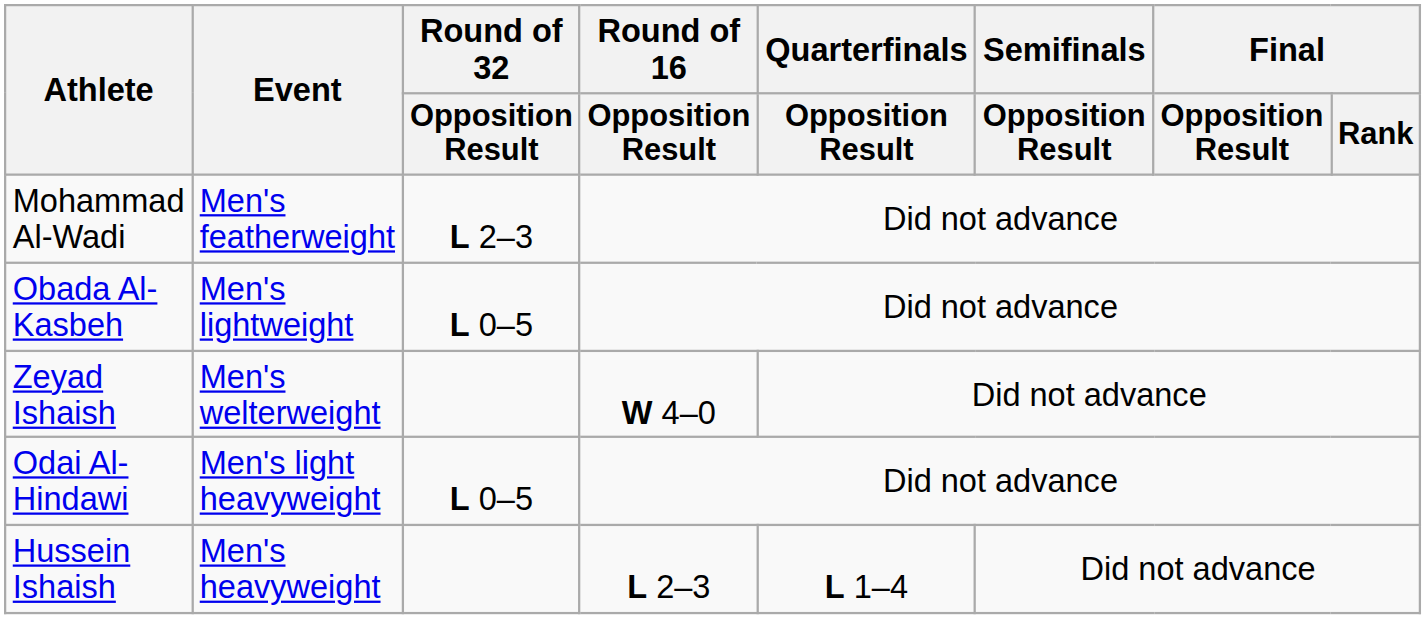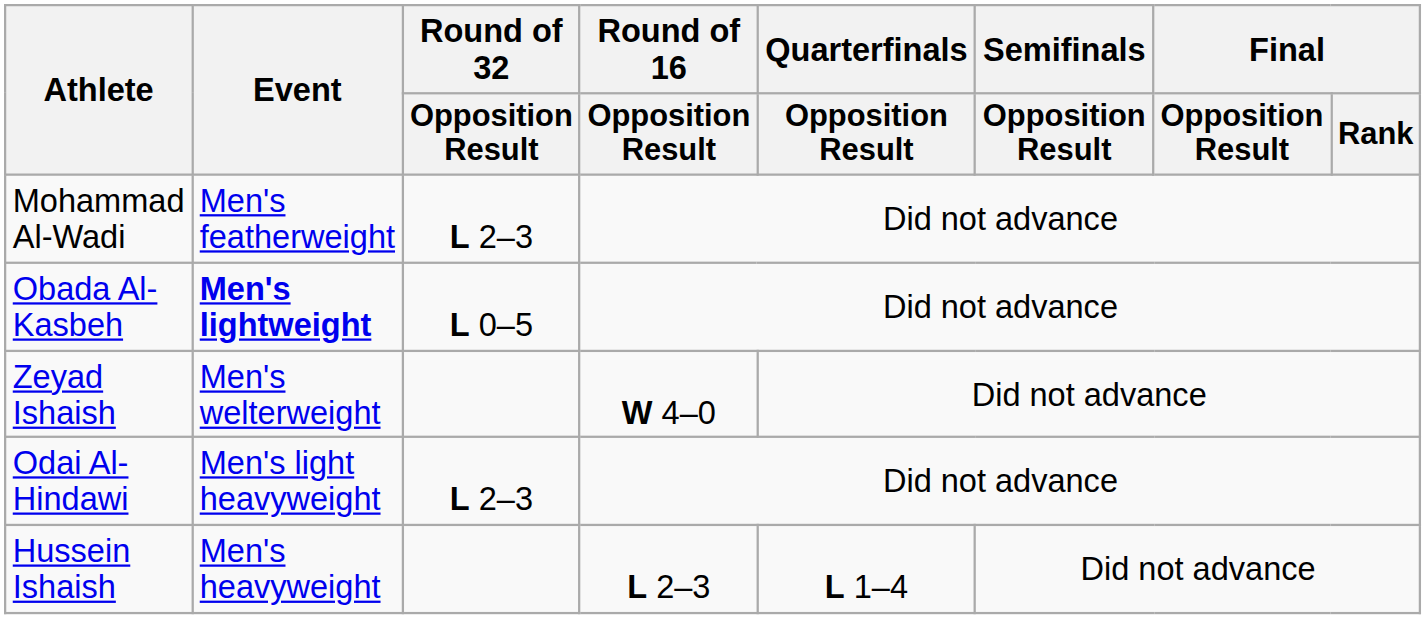Obada Al-Kasbeh | Event: normal -> bold
Odai Al-Hindawi | Round of 32 / Opposition Result: L 0–5 -> L 2–3
